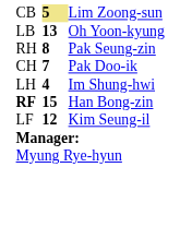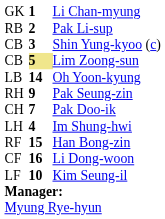+ row: GK | 1 | Li Chan-myung
+ row: RB | 2 | Pak Li-sup
+ row: CB | 3 | Shin Yung-kyoo (c)
Oh Yoon-kyung | column 2: 13 -> 14
Pak Seung-zin | column 2: 8 -> 9
Han Bong-zin | column 1: bold -> normal
+ row: CF | 16 | Li Dong-woon
Kim Seung-il | column 2: 12 -> 10
